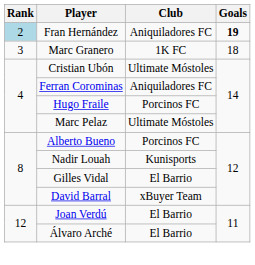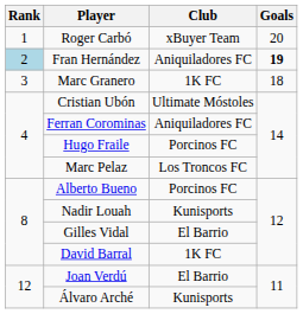+ row: 1 | Roger Carbó | xBuyer Team | 20
Marc Pelaz | Club: Ultimate Móstoles -> Los Troncos FC
David Barral | Club: xBuyer Team -> 1K FC
Álvaro Arché | Club: El Barrio -> Kunisports
